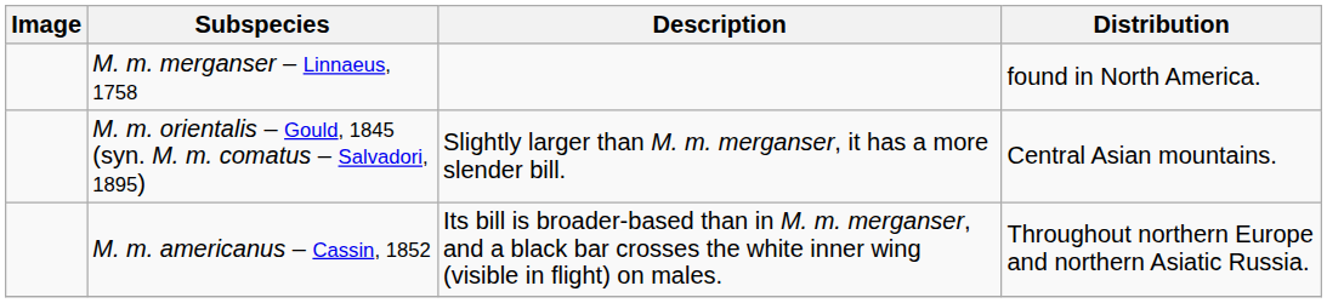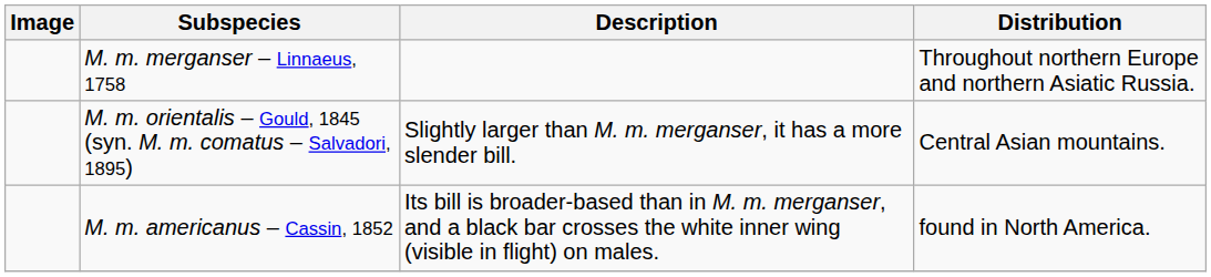M. m. merganser – Linnaeus, 1758 | Distribution: found in North America. -> Throughout northern Europe and northern Asiatic Russia.
M. m. americanus – Cassin, 1852 | Distribution: Throughout northern Europe and northern Asiatic Russia. -> found in North America.
